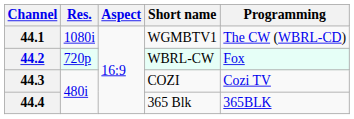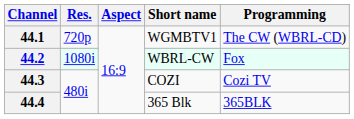44.1 | Res.: 1080i -> 720p
44.2 | Res.: 720p -> 1080i
